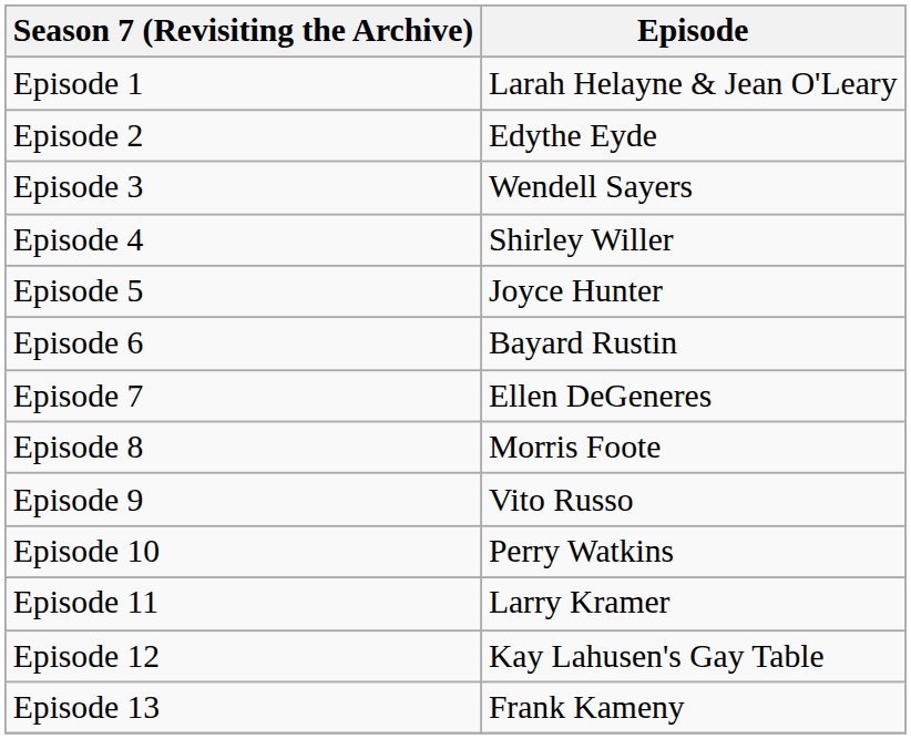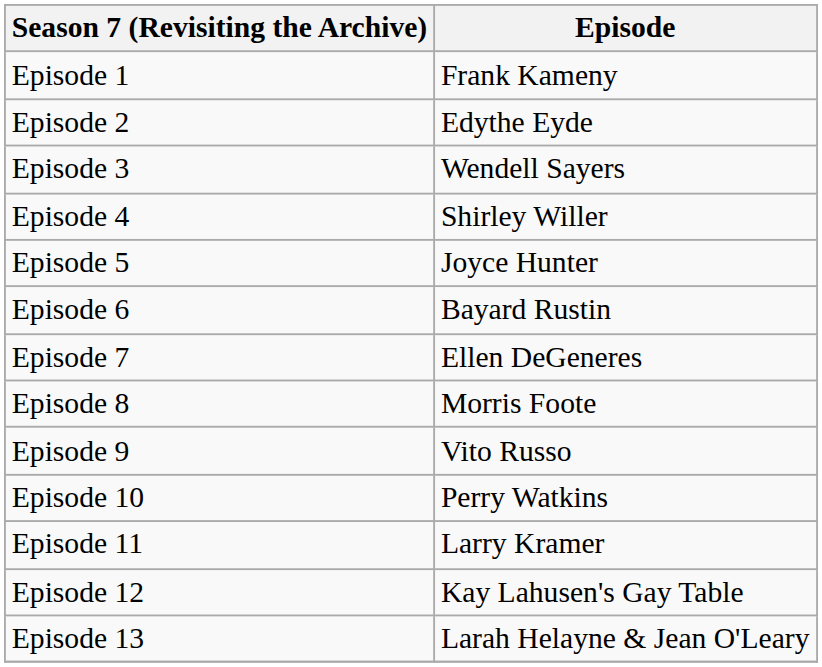Episode 1 | Episode: Larah Helayne & Jean O'Leary -> Frank Kameny
Episode 13 | Episode: Frank Kameny -> Larah Helayne & Jean O'Leary
